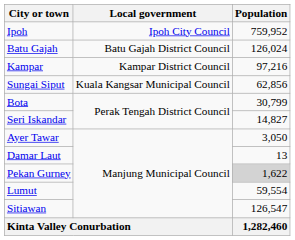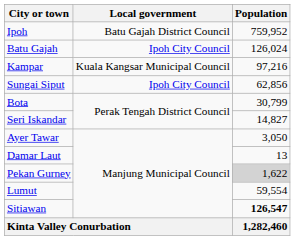Ipoh | Local government: Ipoh City Council -> Batu Gajah District Council
Batu Gajah | Local government: Batu Gajah District Council -> Ipoh City Council
Kampar | Local government: Kampar District Council -> Kuala Kangsar Municipal Council
Sungai Siput | Local government: Kuala Kangsar Municipal Council -> Ipoh City Council
Sitiawan | Population: normal -> bold
